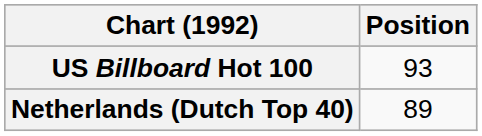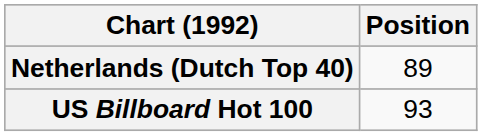rows swapped: Netherlands (Dutch Top 40) <-> US Billboard Hot 100
